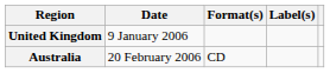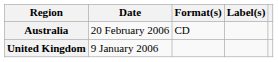rows swapped: United Kingdom <-> Australia
